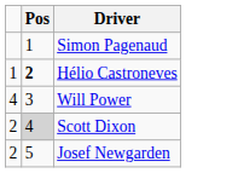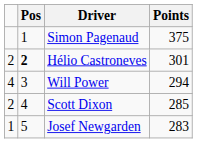+ column: Points | 375 | 301 | 294 | 285 | 283
Hélio Castroneves | column 1: 1 -> 2
Scott Dixon | Pos: lightgrey background -> no background
Josef Newgarden | column 1: 2 -> 1
